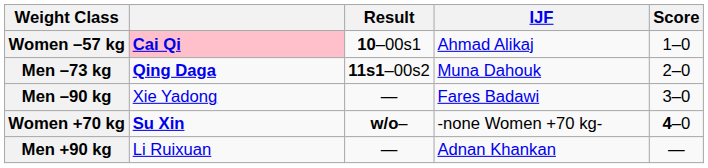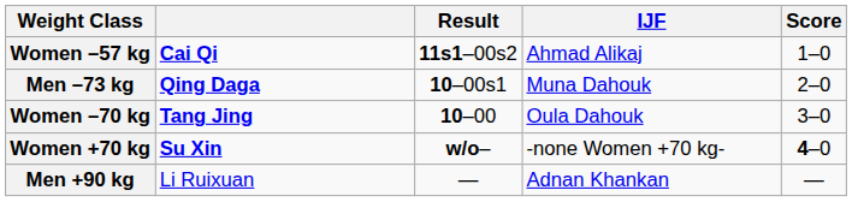Women –57 kg | column 2: pink background -> no background
Women –57 kg | Result: 10–00s1 -> 11s1–00s2
Men –73 kg | Result: 11s1–00s2 -> 10–00s1
+ row: Women –70 kg | Tang Jing | 10–00 | Oula Dahouk | 3–0
- row: Men –90 kg | Xie Yadong | — | Fares Badawi | 3–0
